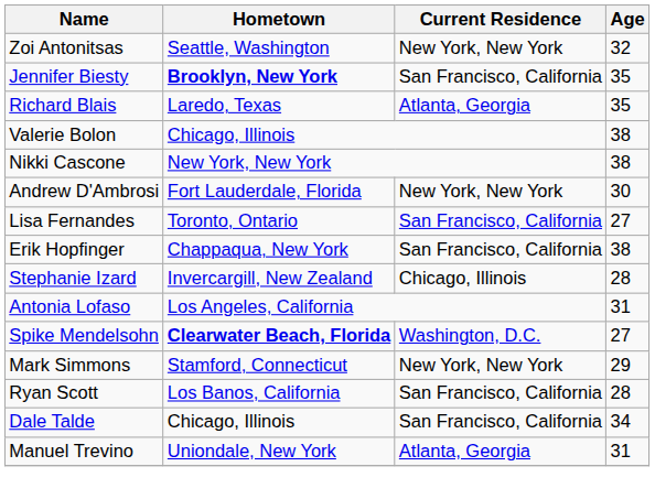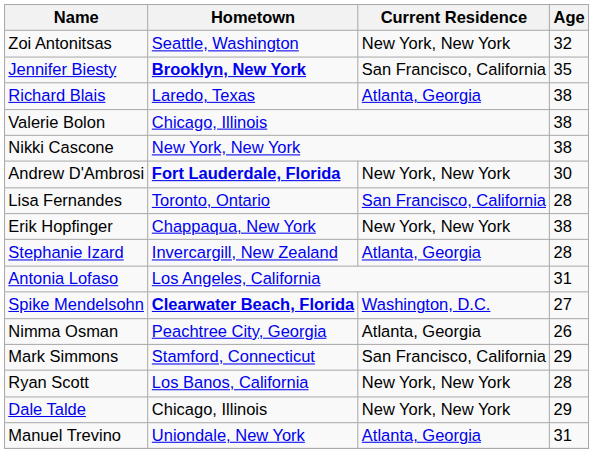Richard Blais | Age: 35 -> 38
Andrew D'Ambrosi | Hometown: normal -> bold
Lisa Fernandes | Age: 27 -> 28
Erik Hopfinger | Current Residence: San Francisco, California -> New York, New York
Stephanie Izard | Current Residence: Chicago, Illinois -> Atlanta, Georgia
+ row: Nimma Osman | Peachtree City, Georgia | Atlanta, Georgia | 26
Mark Simmons | Current Residence: New York, New York -> San Francisco, California
Ryan Scott | Current Residence: San Francisco, California -> New York, New York
Dale Talde | Current Residence: San Francisco, California -> New York, New York
Dale Talde | Age: 34 -> 29
